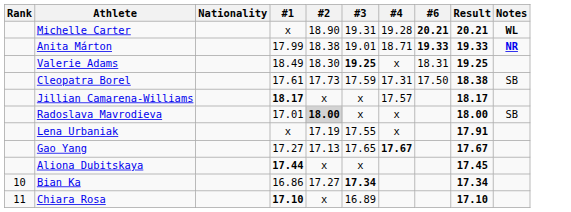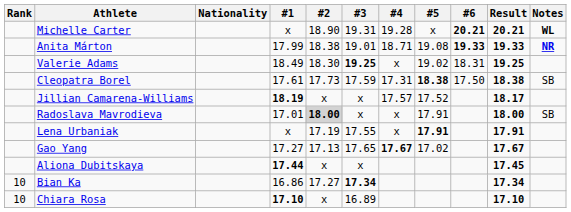+ column: #5 | x | 19.08 | 19.02 | 18.38 | 17.52 | 17.91 | 17.91 | 17.02
Jillian Camarena-Williams | #1: 18.17 -> 18.19
Chiara Rosa | Rank: 11 -> 10
